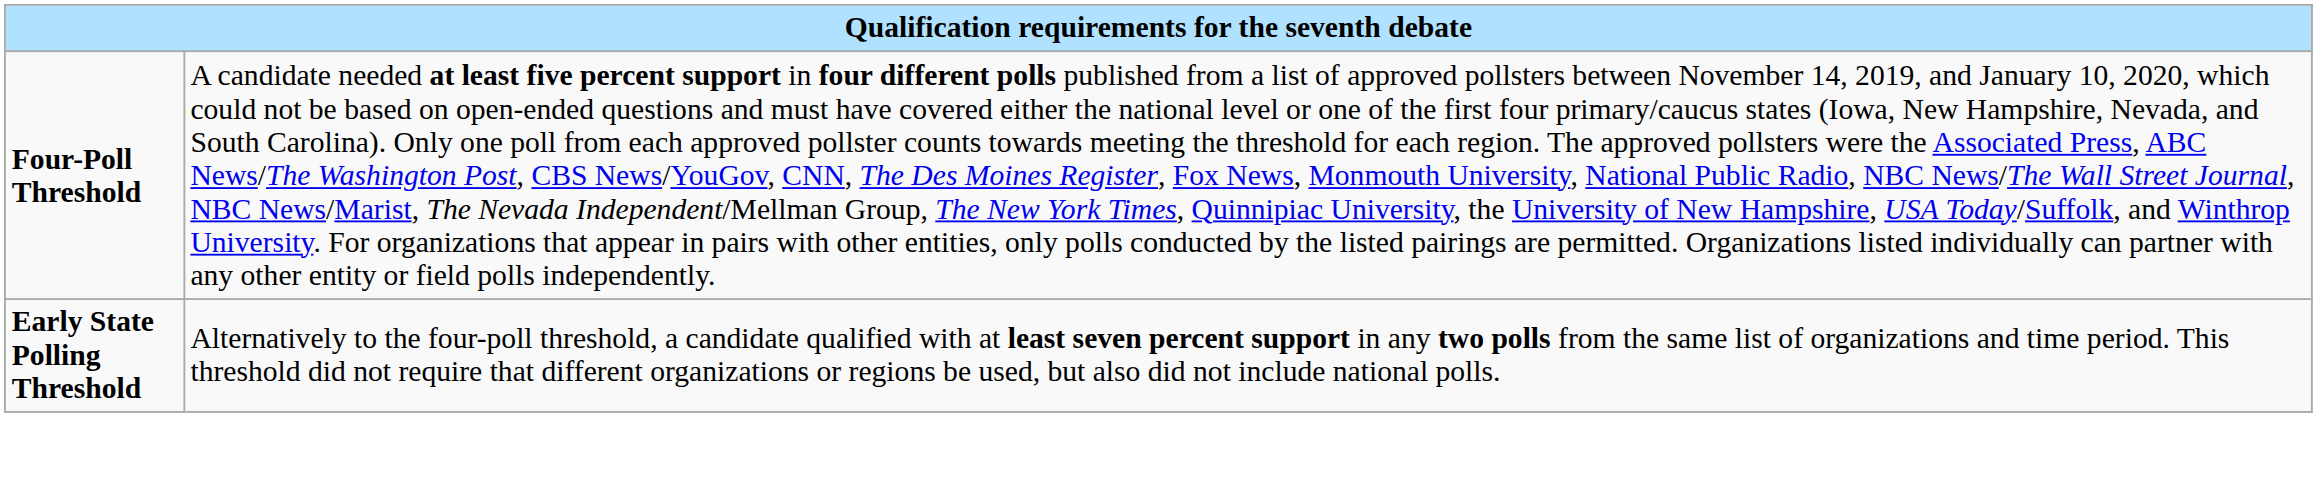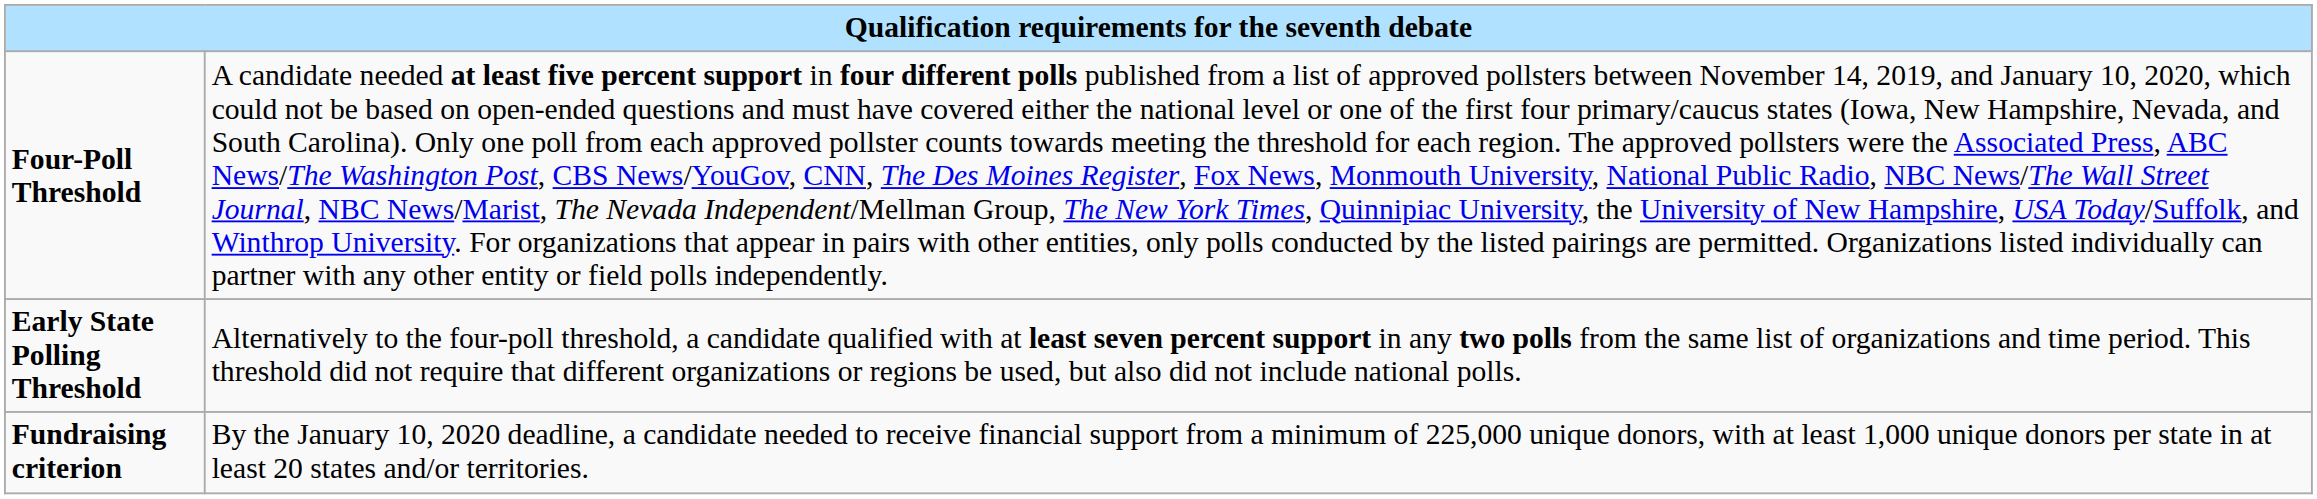+ row: Fundraising criterion | By the January 10, 2020 deadline, a candidate needed to receive financial support from a minimum of 225,000 unique donors, with at least 1,000 unique donors per state in at least 20 states and/or territories.
